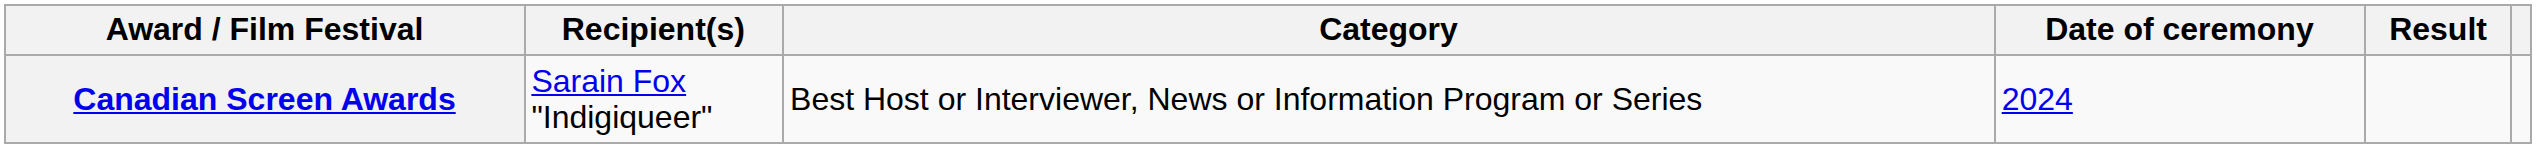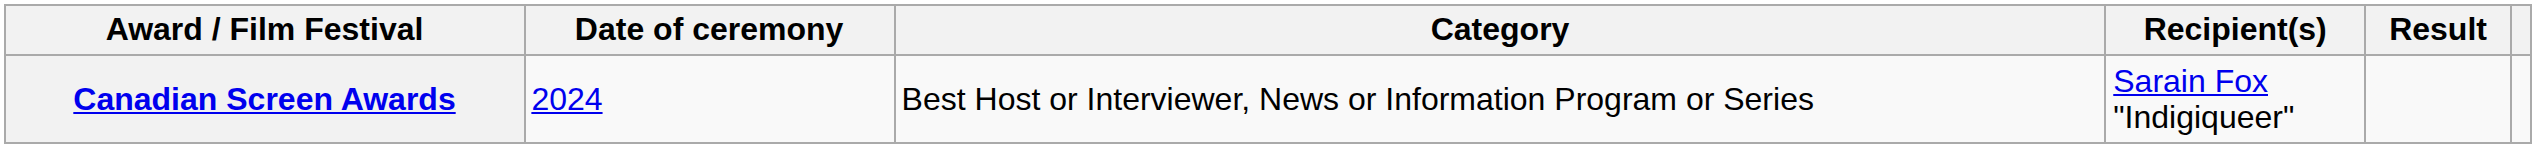columns swapped: Date of ceremony <-> Recipient(s)
